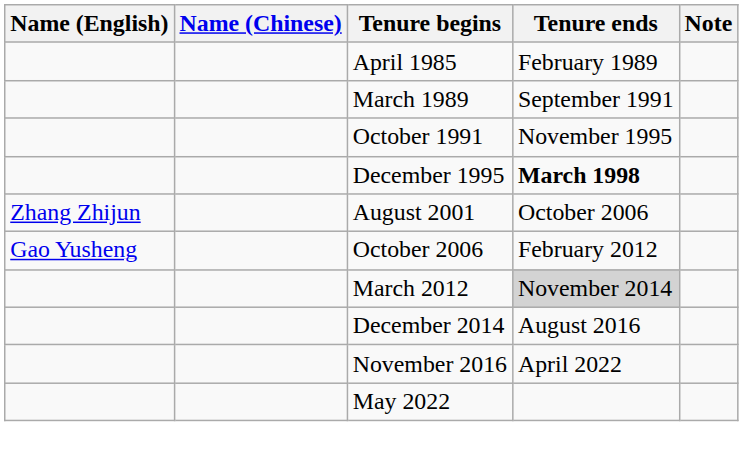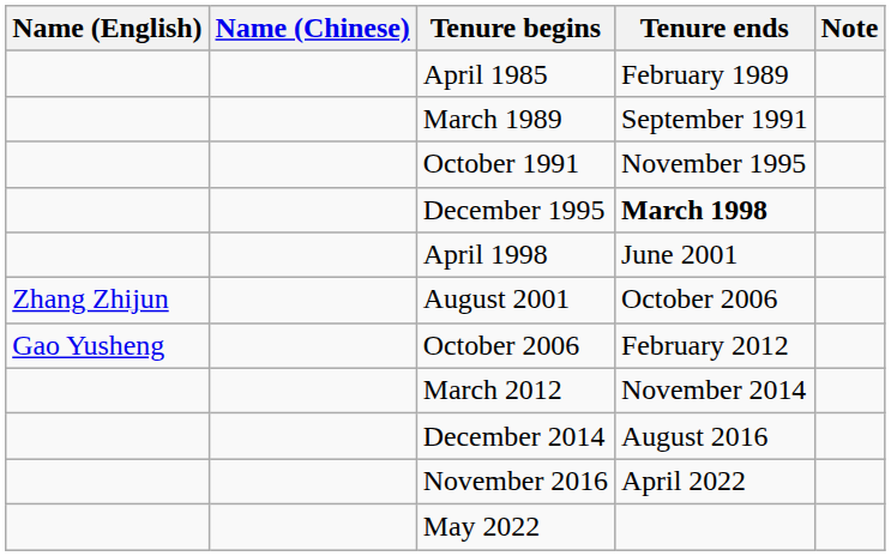+ row: April 1998 | June 2001
March 2012 | Tenure ends: lightgrey background -> no background
